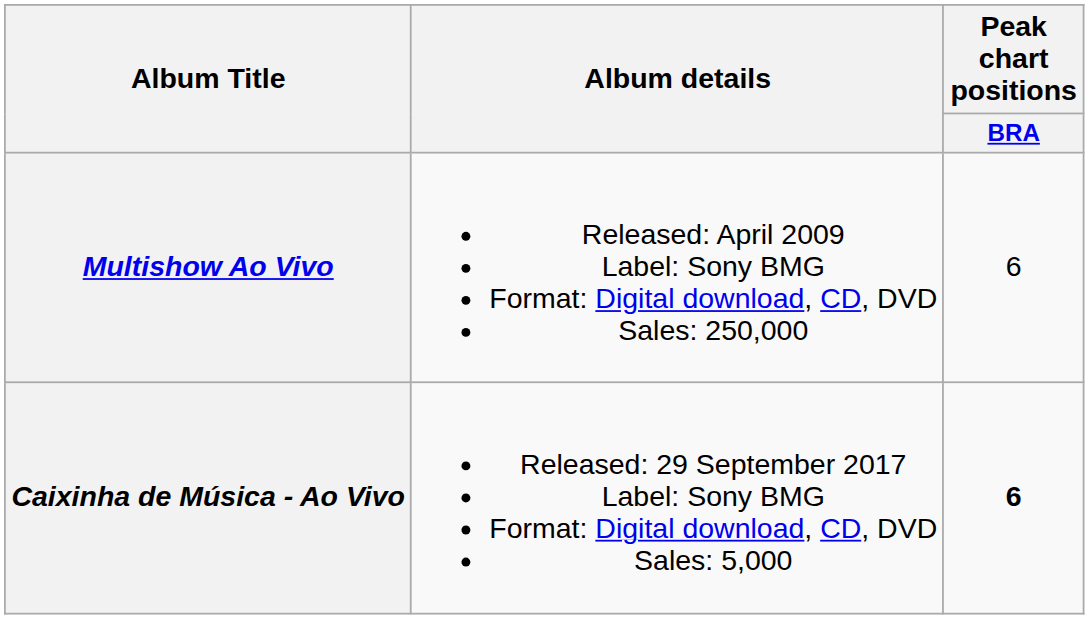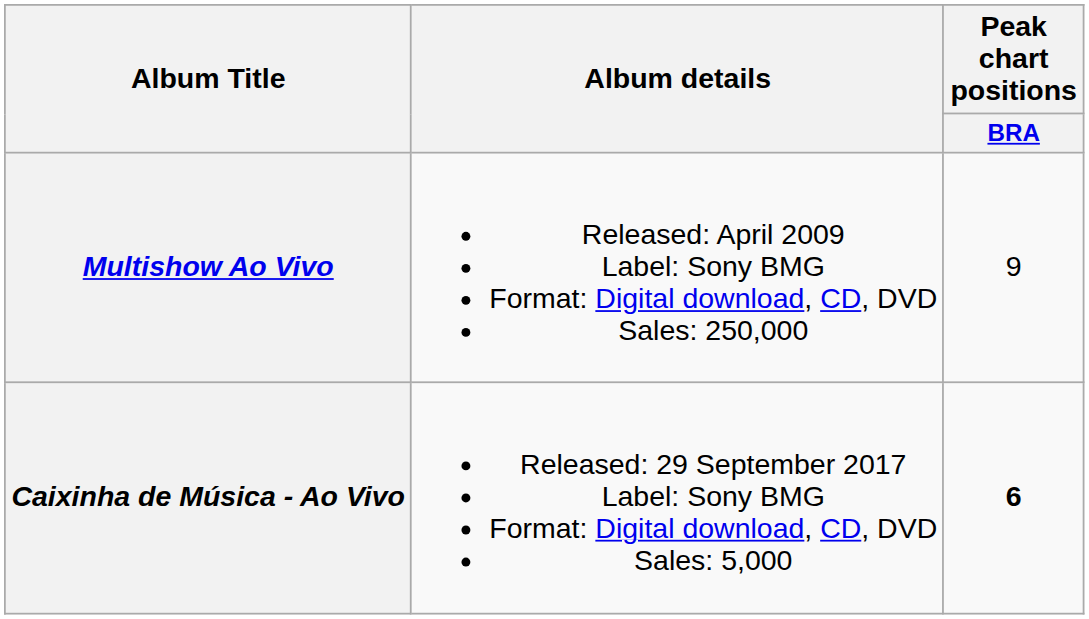Multishow Ao Vivo | Peak chart positions / BRA: 6 -> 9
